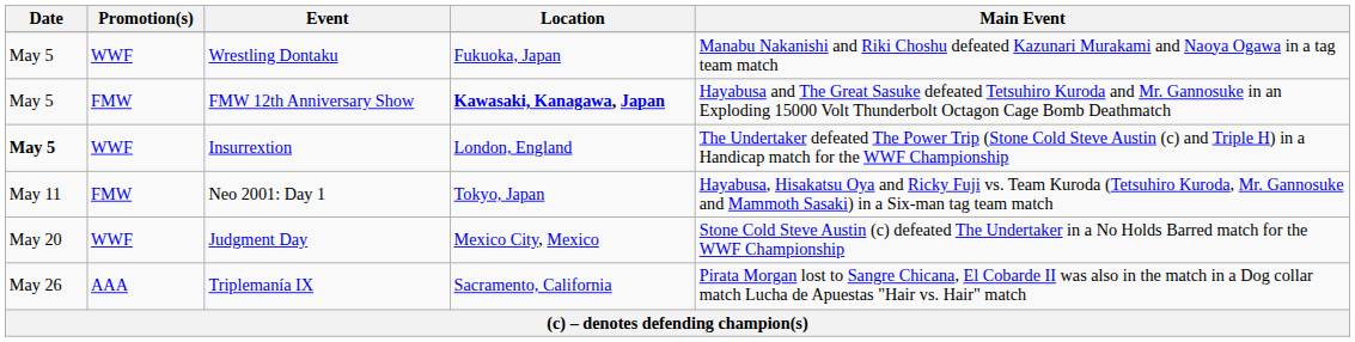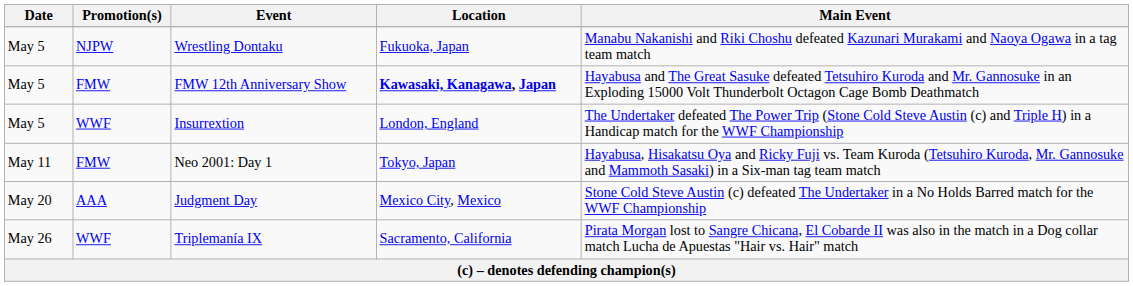Wrestling Dontaku | Promotion(s): WWF -> NJPW
Insurrextion | Date: bold -> normal
Judgment Day | Promotion(s): WWF -> AAA
Triplemanía IX | Promotion(s): AAA -> WWF
